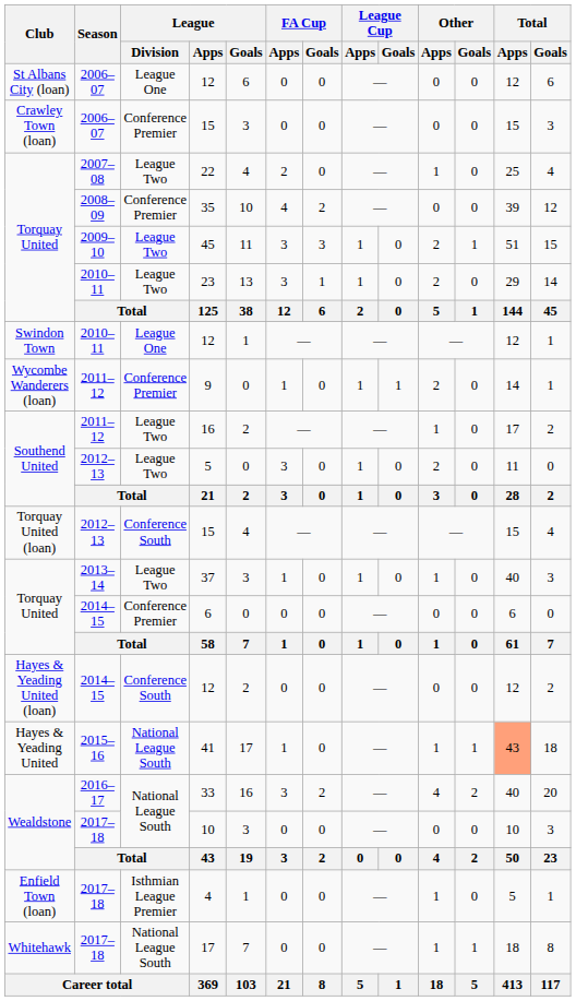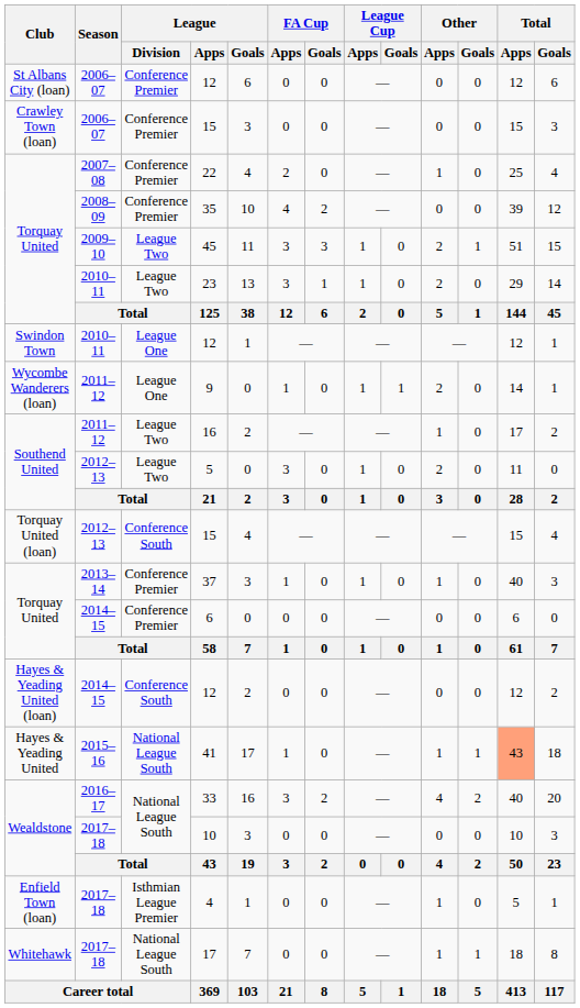St Albans City (loan) / 12 | League / Division: League One -> Conference Premier
22 | League / Division: League Two -> Conference Premier
9 | League / Division: Conference Premier -> League One
37 | League / Division: League Two -> Conference Premier
